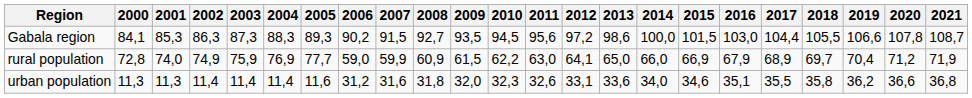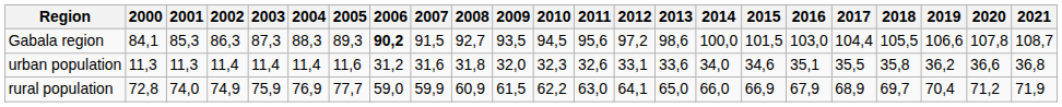Gabala region | 2006: normal -> bold
rows swapped: urban population <-> rural population
